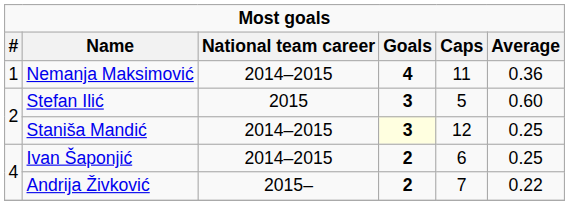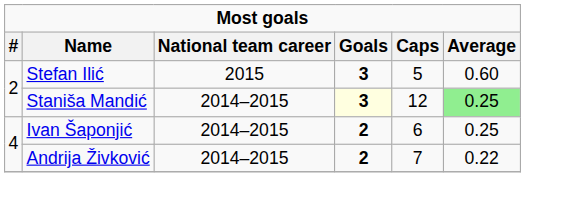- row: 1 | Nemanja Maksimović | 2014–2015 | 4 | 11 | 0.36
Staniša Mandić | Average: no background -> lightgreen background
Andrija Živković | National team career: 2015– -> 2014–2015
